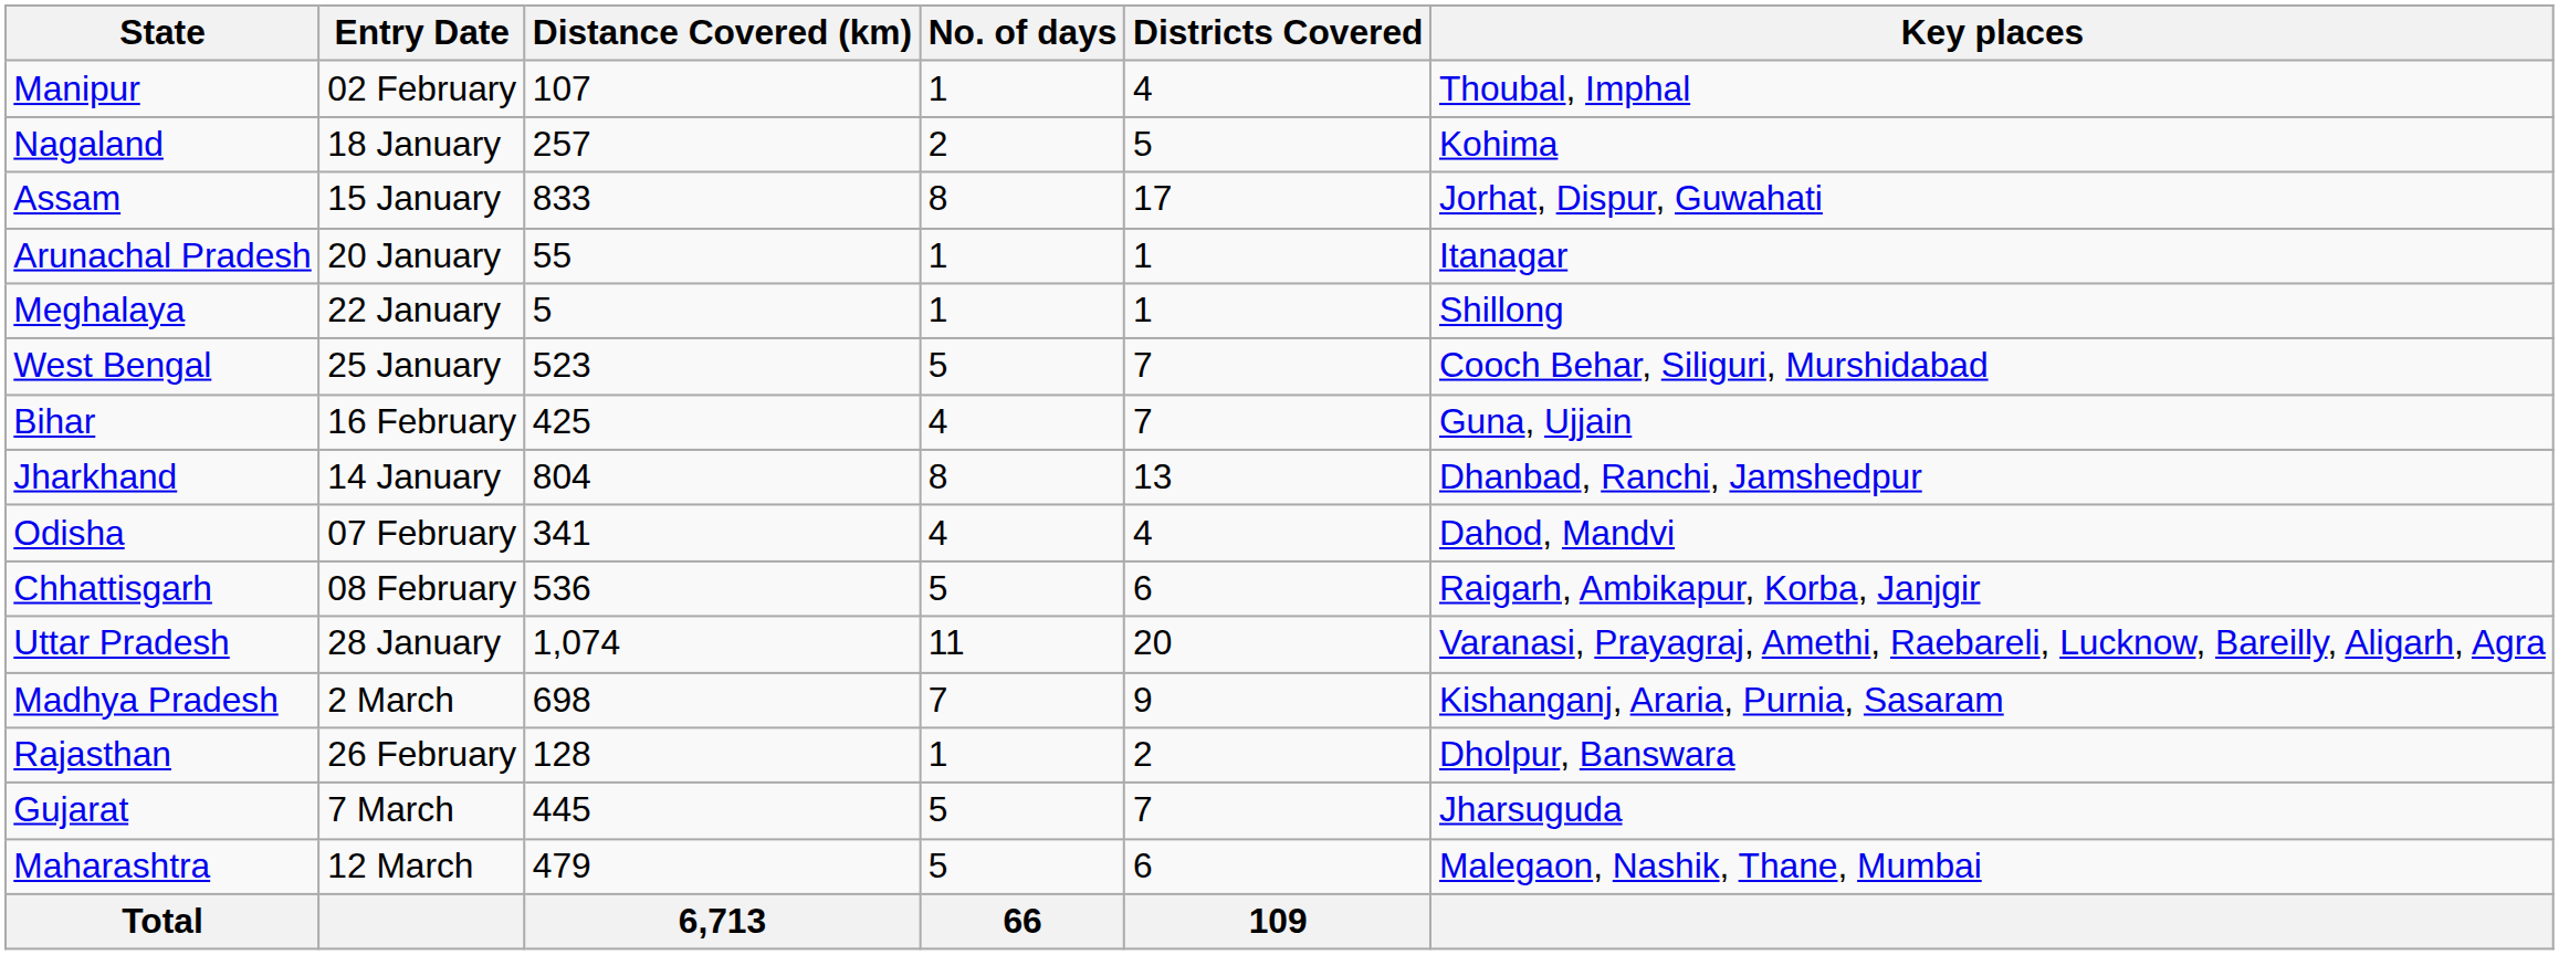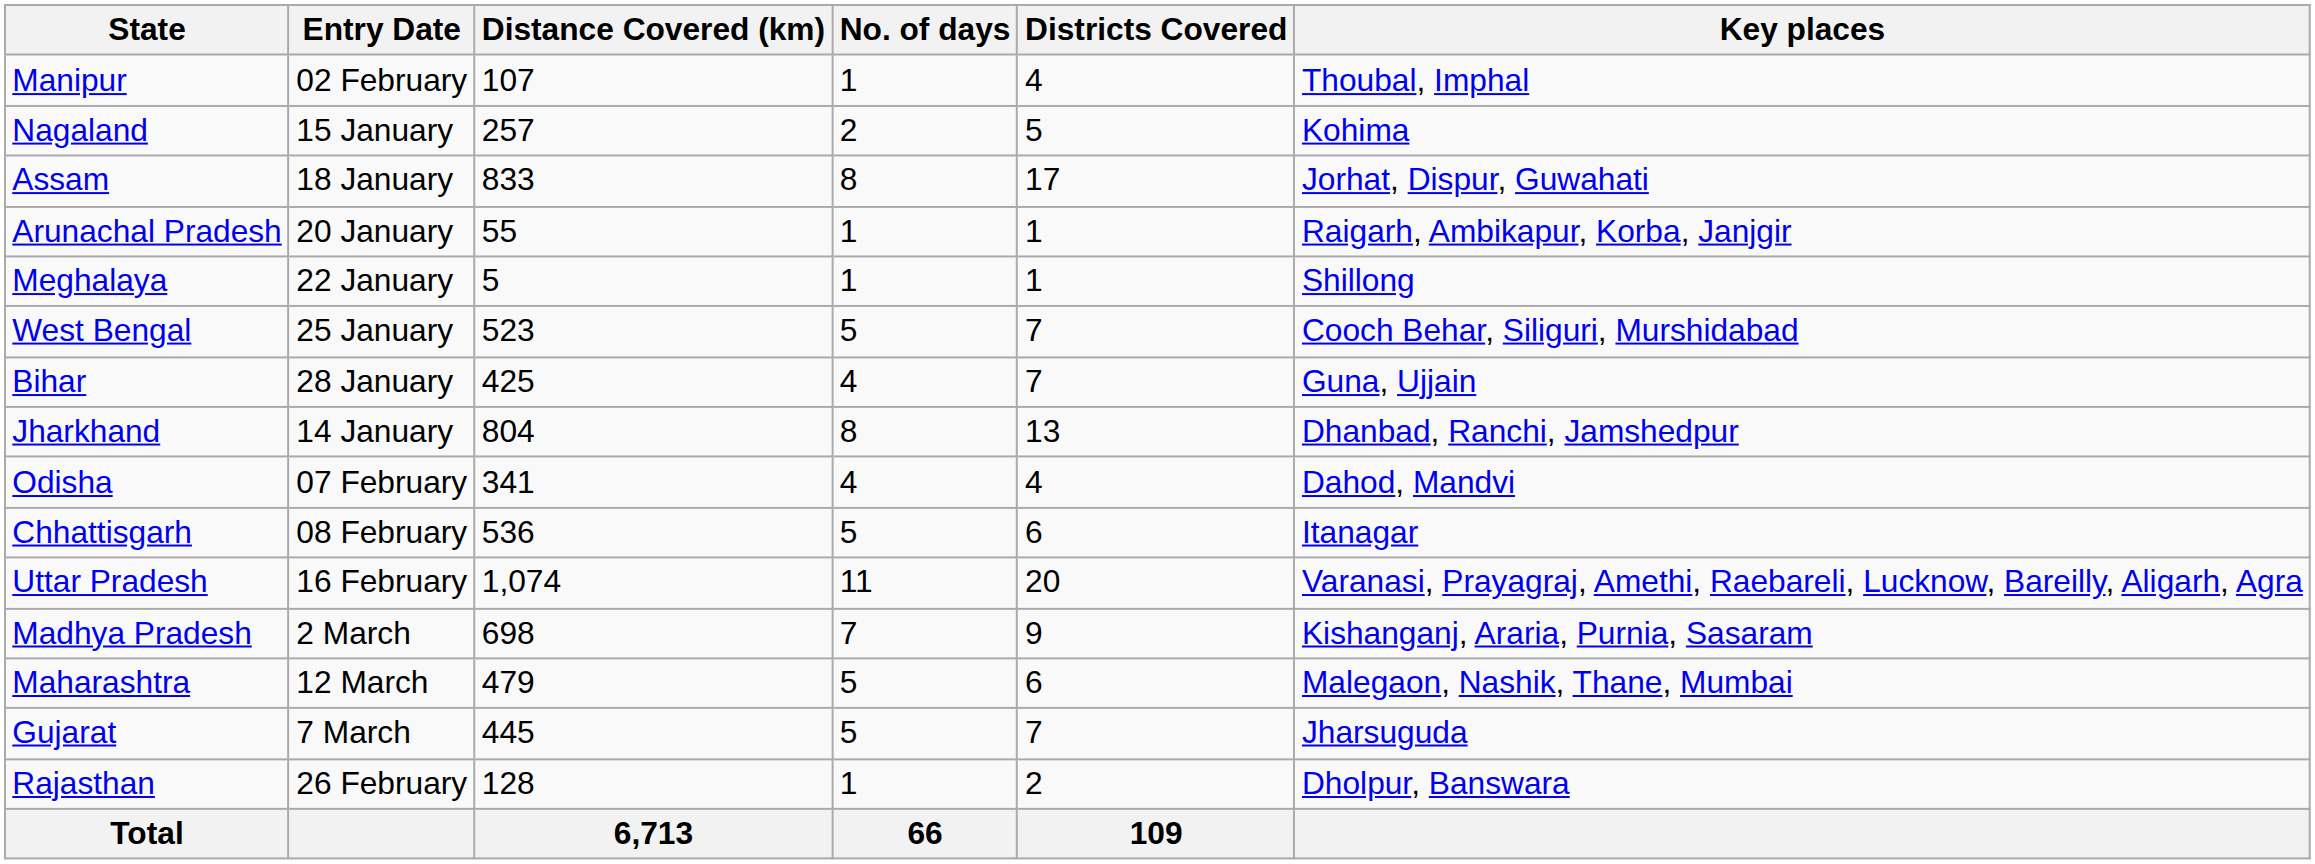Nagaland | Entry Date: 18 January -> 15 January
Assam | Entry Date: 15 January -> 18 January
Arunachal Pradesh | Key places: Itanagar -> Raigarh, Ambikapur, Korba, Janjgir
Bihar | Entry Date: 16 February -> 28 January
Chhattisgarh | Key places: Raigarh, Ambikapur, Korba, Janjgir -> Itanagar
Uttar Pradesh | Entry Date: 28 January -> 16 February
rows swapped: Rajasthan <-> Maharashtra
